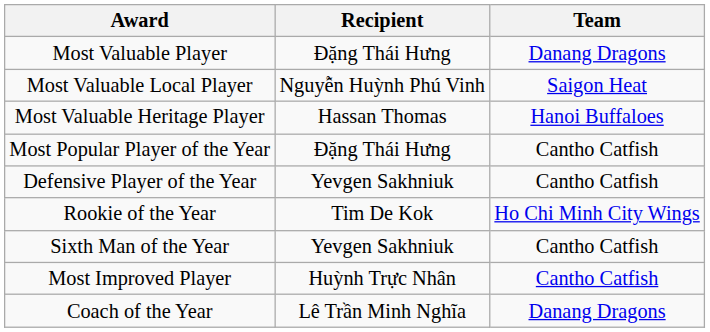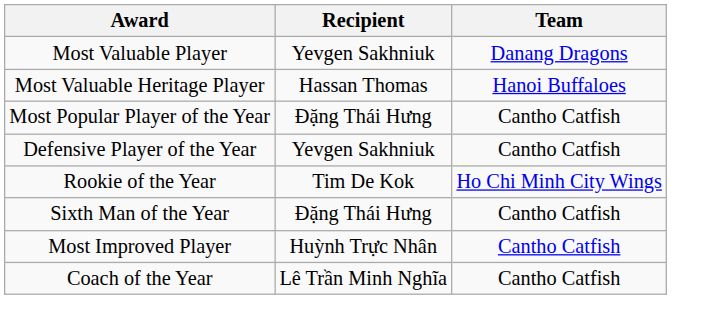Most Valuable Player | Recipient: Đặng Thái Hưng -> Yevgen Sakhniuk
- row: Most Valuable Local Player | Nguyễn Huỳnh Phú Vinh | Saigon Heat
Sixth Man of the Year | Recipient: Yevgen Sakhniuk -> Đặng Thái Hưng
Coach of the Year | Team: Danang Dragons -> Cantho Catfish
